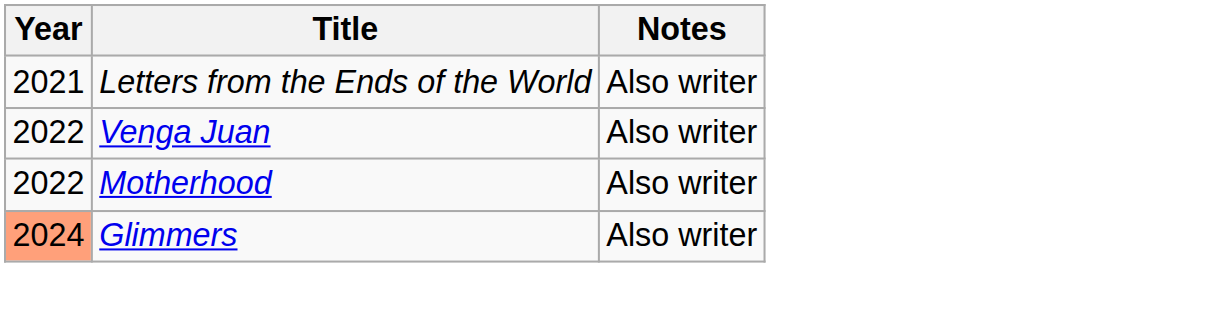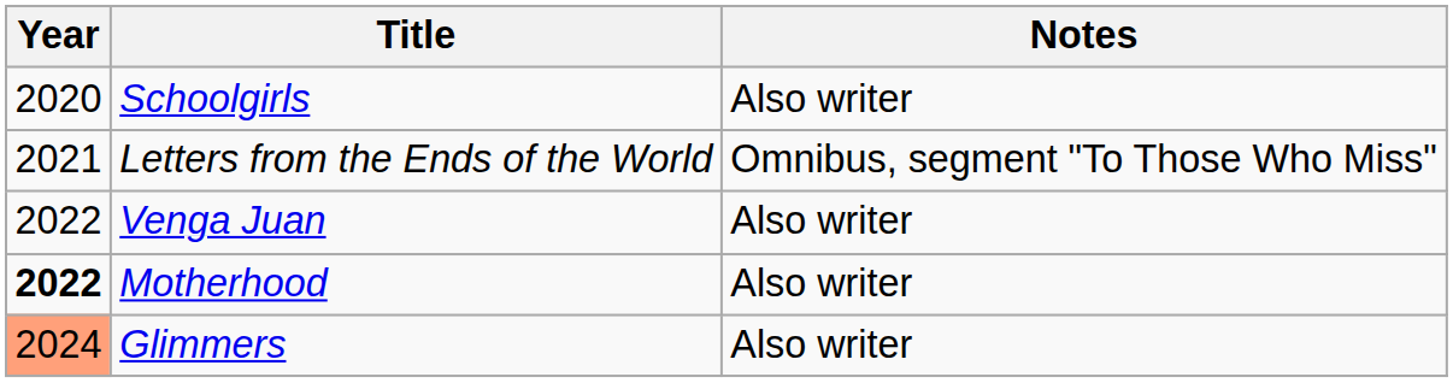+ row: 2020 | Schoolgirls | Also writer
Letters from the Ends of the World | Notes: Also writer -> Omnibus, segment "To Those Who Miss"
Motherhood | Year: normal -> bold
